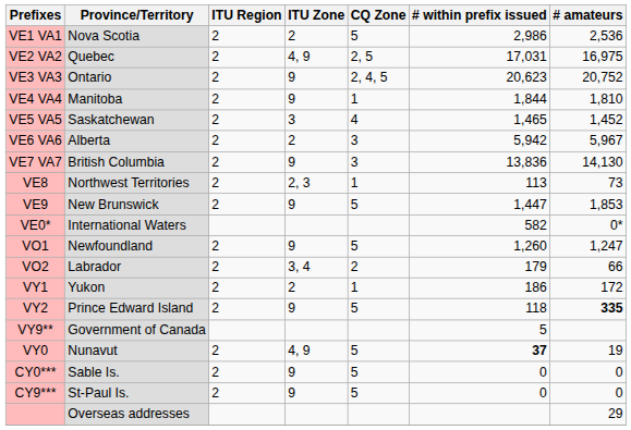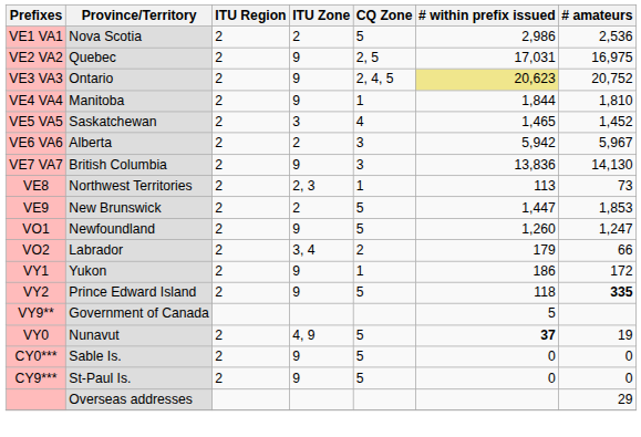VE2 VA2 | ITU Zone: 4, 9 -> 9
VE3 VA3 | # within prefix issued: no background -> khaki background
VE9 | ITU Zone: 9 -> 2
- row: VE0* | International Waters | 582 | 0*
VY1 | ITU Zone: 2 -> 9
